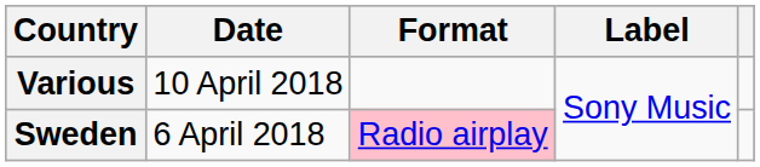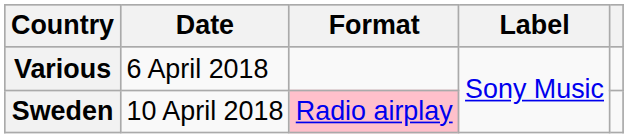Various | Date: 10 April 2018 -> 6 April 2018
Sweden | Date: 6 April 2018 -> 10 April 2018
